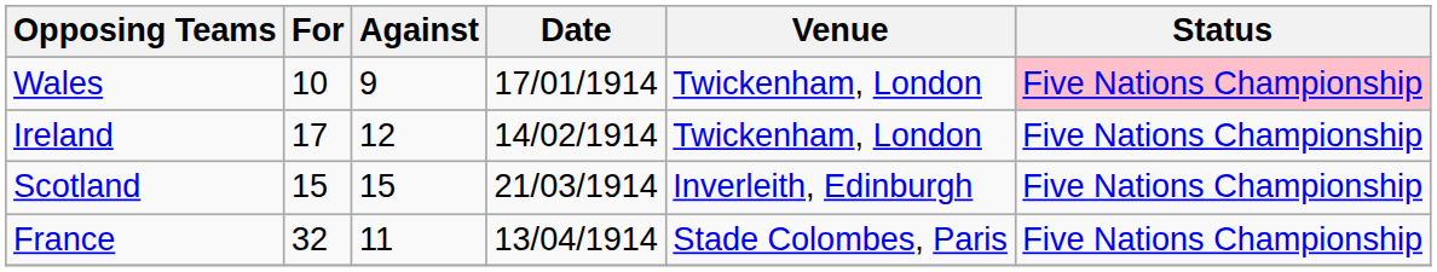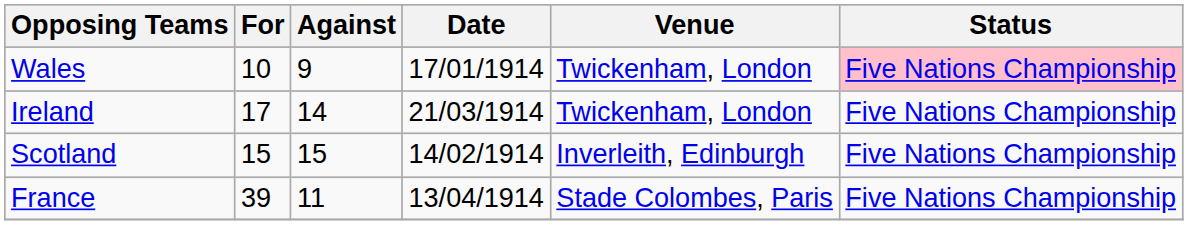Ireland | Against: 12 -> 14
Ireland | Date: 14/02/1914 -> 21/03/1914
Scotland | Date: 21/03/1914 -> 14/02/1914
France | For: 32 -> 39
